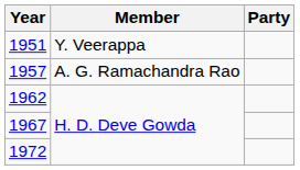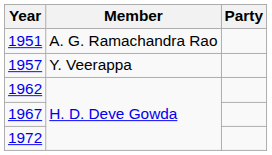1951 | Member: Y. Veerappa -> A. G. Ramachandra Rao
1957 | Member: A. G. Ramachandra Rao -> Y. Veerappa
